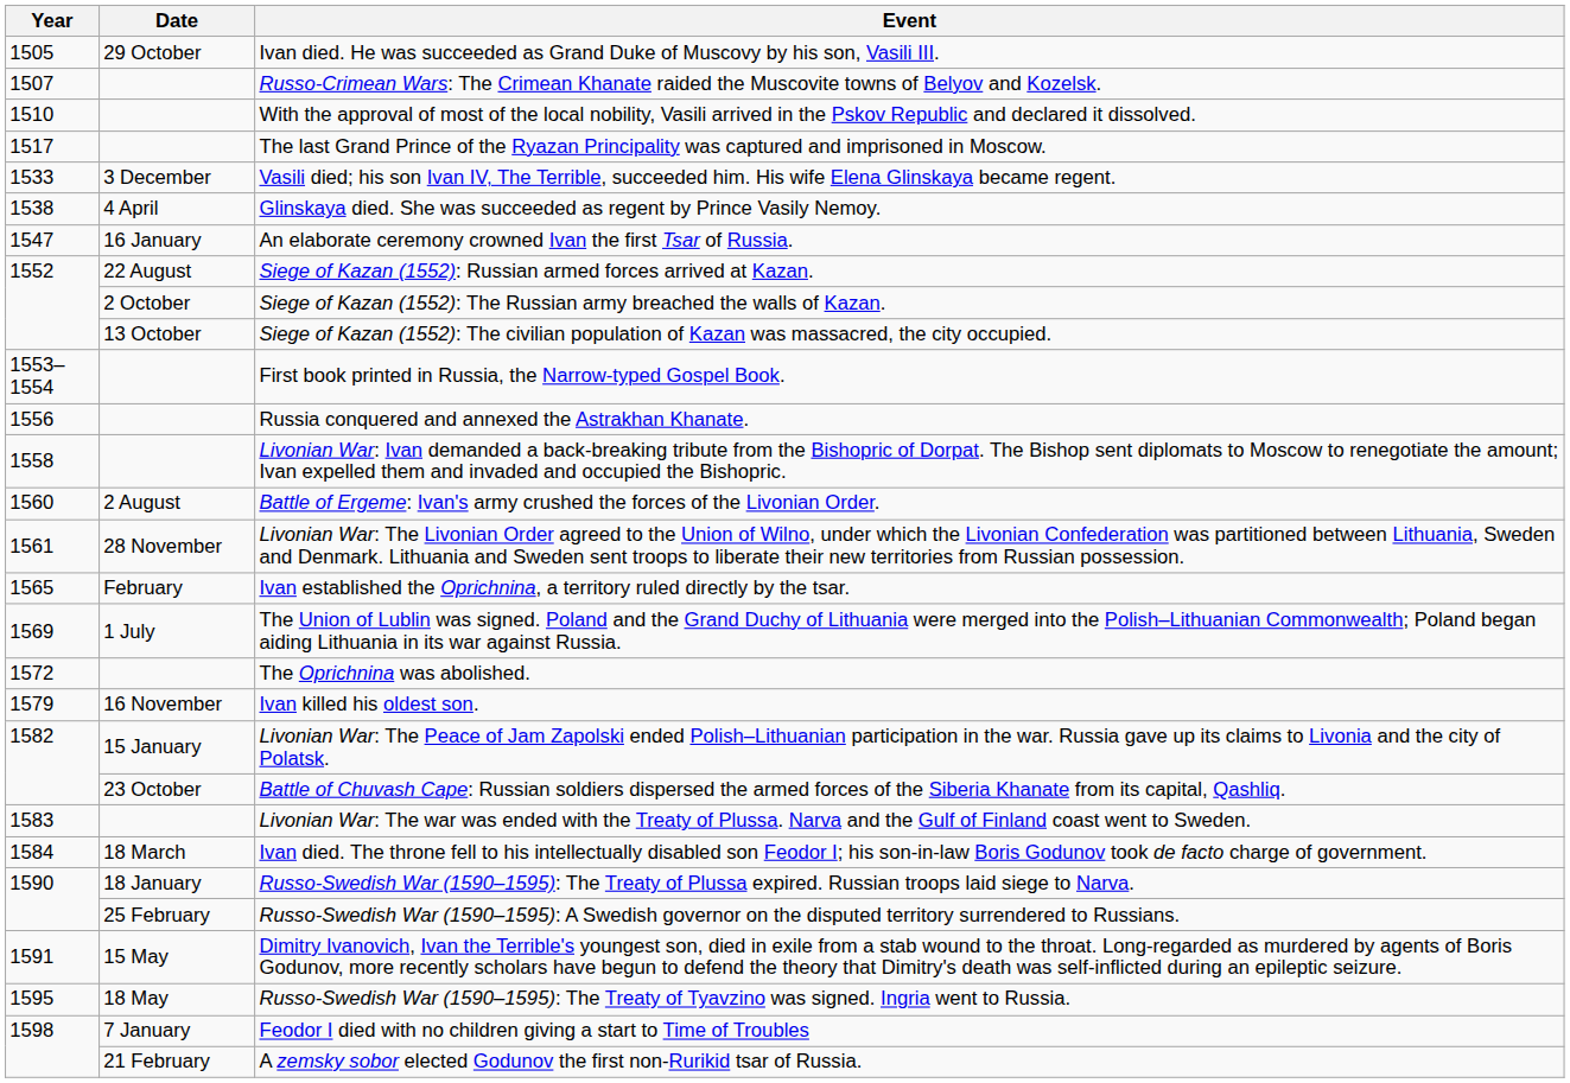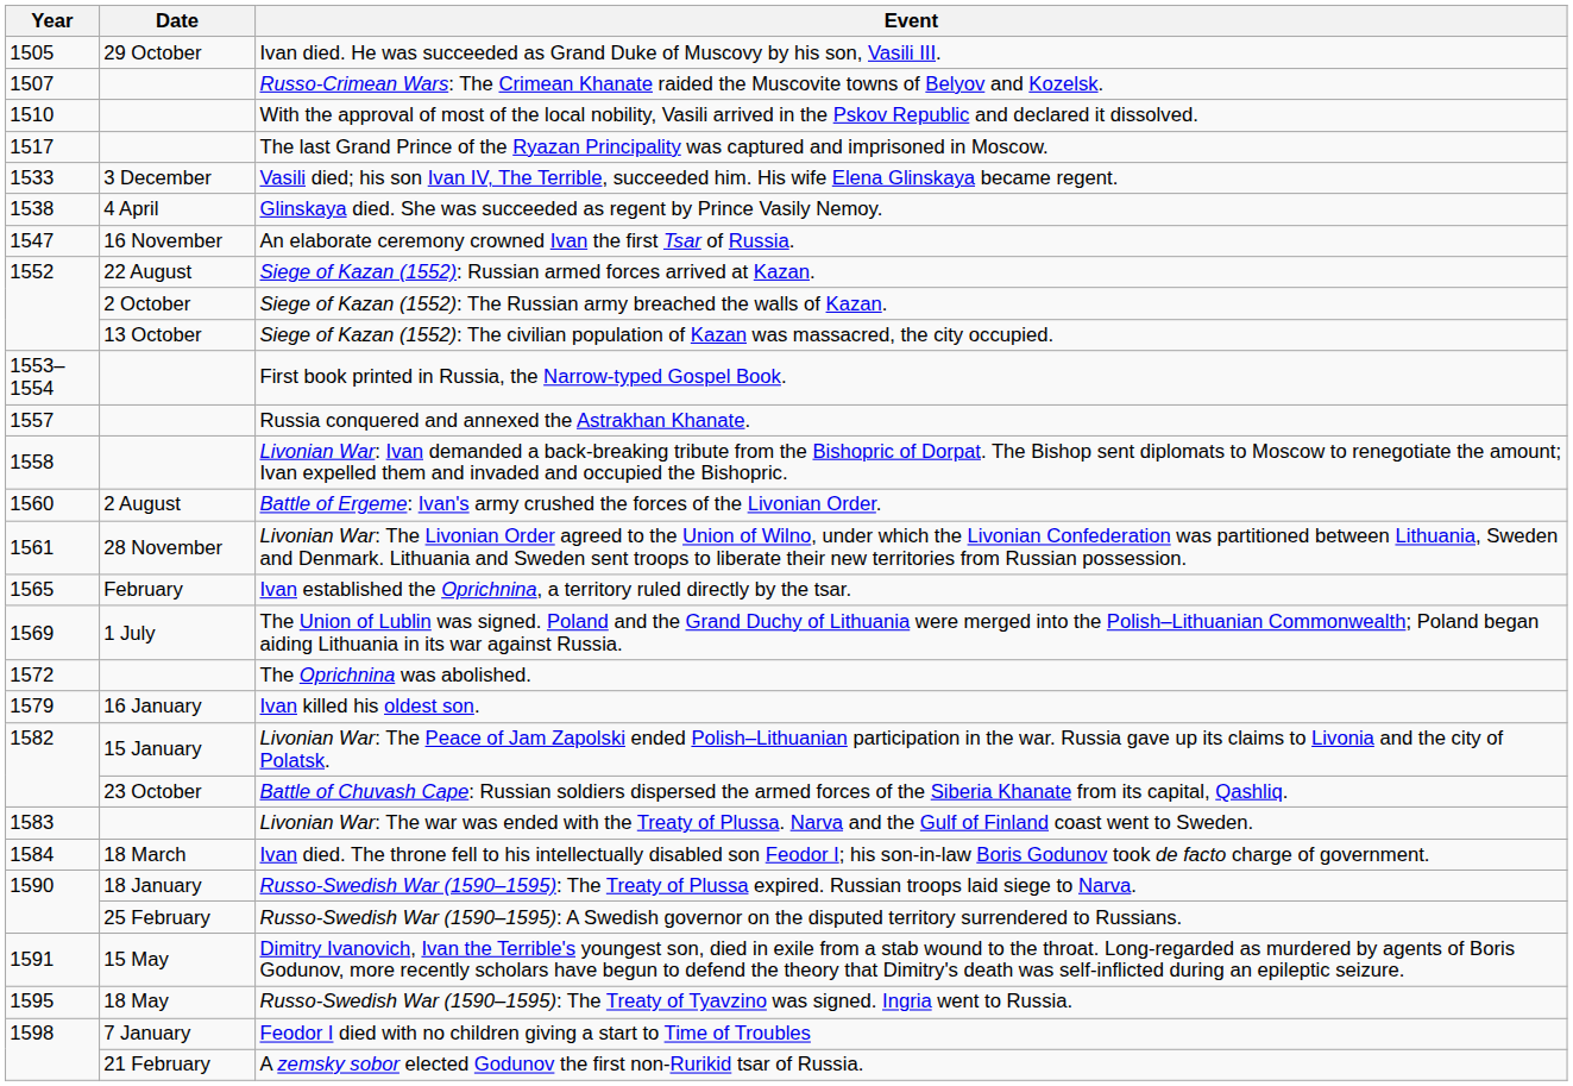An elaborate ceremony crowned Ivan the first Tsar of Russia. | Date: 16 January -> 16 November
Russia conquered and annexed the Astrakhan Khanate. | Year: 1556 -> 1557
Ivan killed his oldest son. | Date: 16 November -> 16 January
